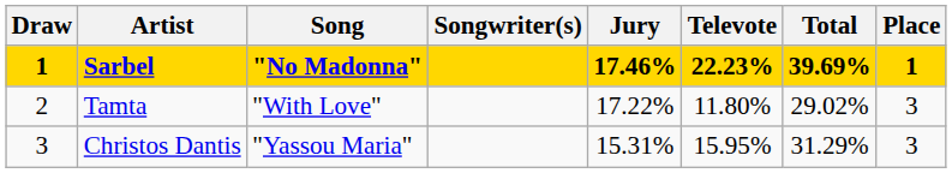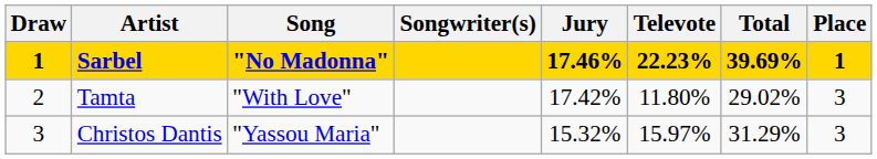Tamta | Jury: 17.22% -> 17.42%
Christos Dantis | Jury: 15.31% -> 15.32%
Christos Dantis | Televote: 15.95% -> 15.97%
